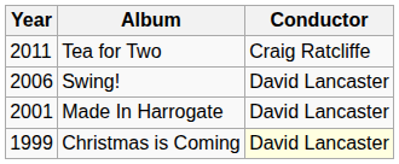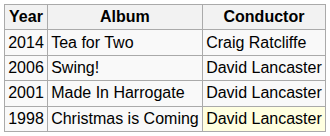Tea for Two | Year: 2011 -> 2014
Christmas is Coming | Year: 1999 -> 1998
